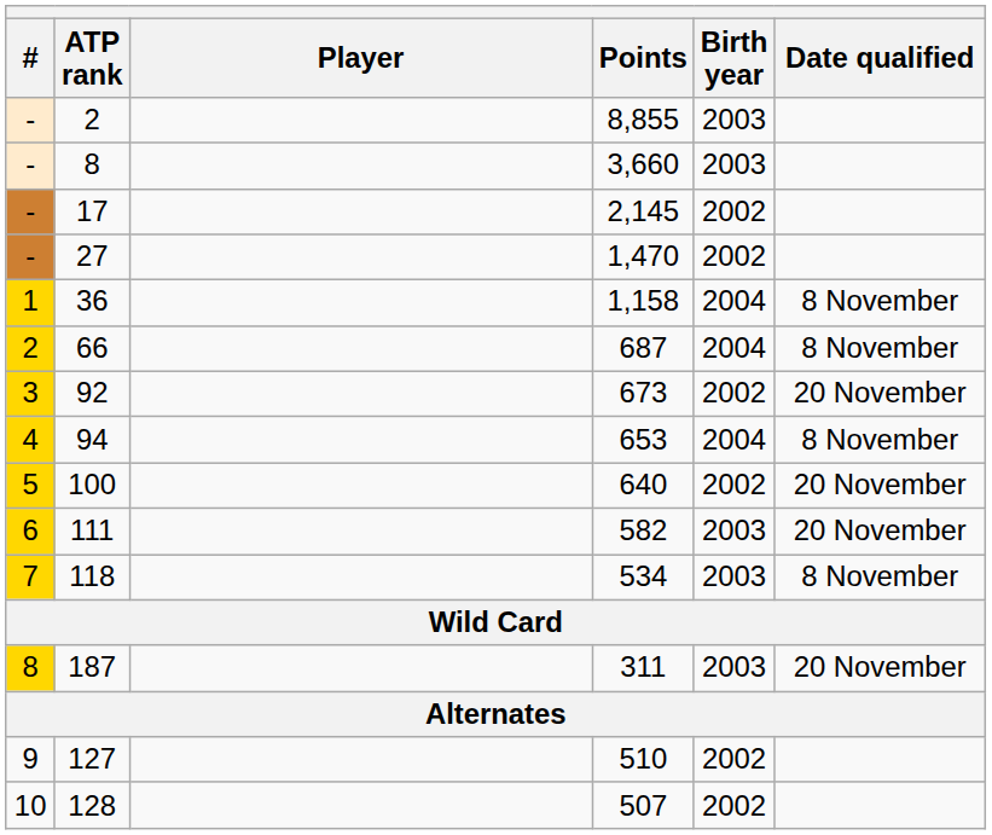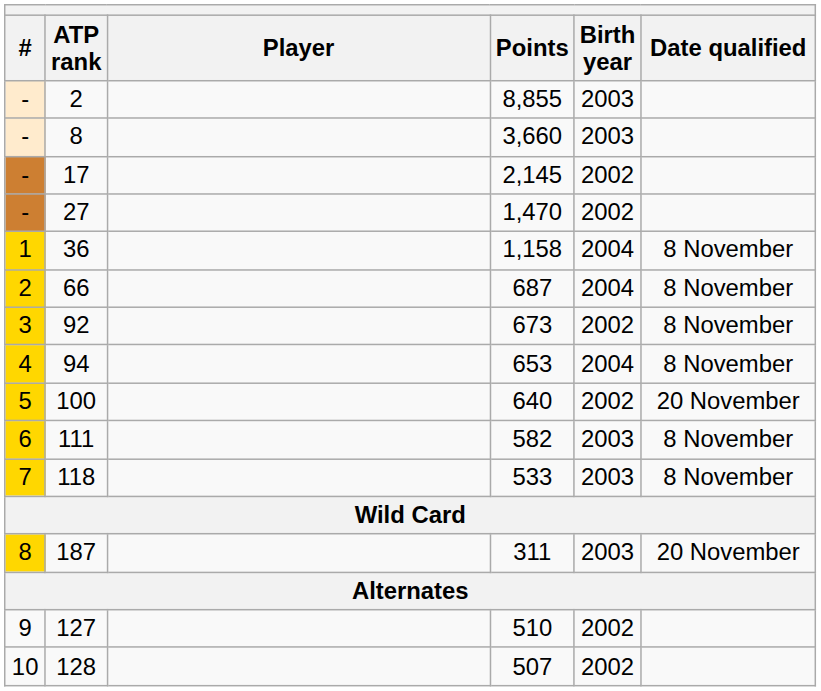92 | Date qualified: 20 November -> 8 November
111 | Date qualified: 20 November -> 8 November
118 | Points: 534 -> 533
